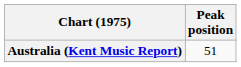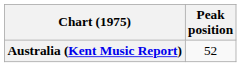Australia (Kent Music Report) | Peak position: 51 -> 52
